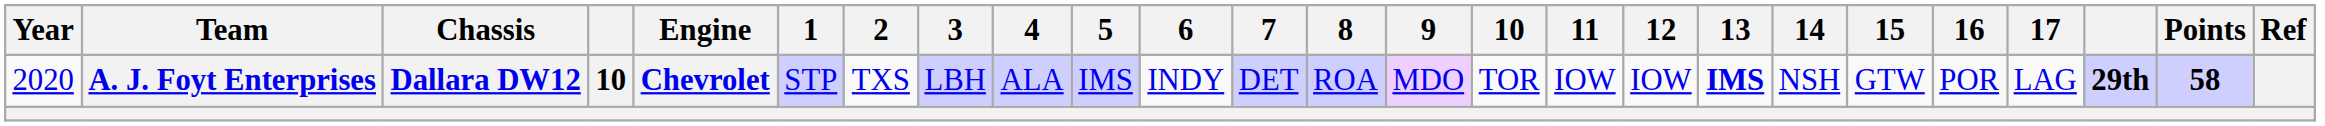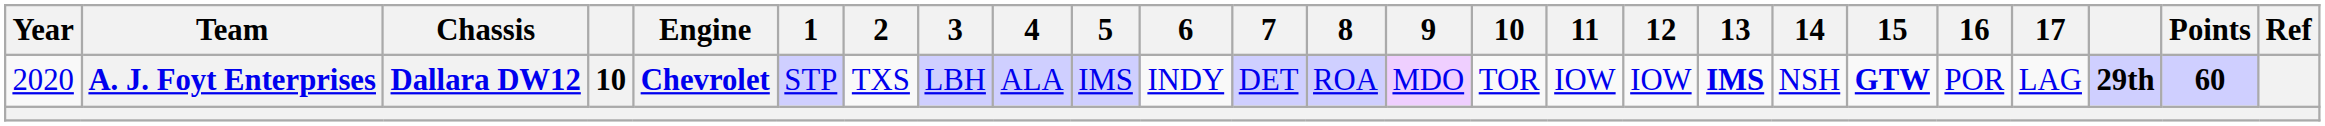A. J. Foyt Enterprises | 15: normal -> bold
A. J. Foyt Enterprises | Points: 58 -> 60
